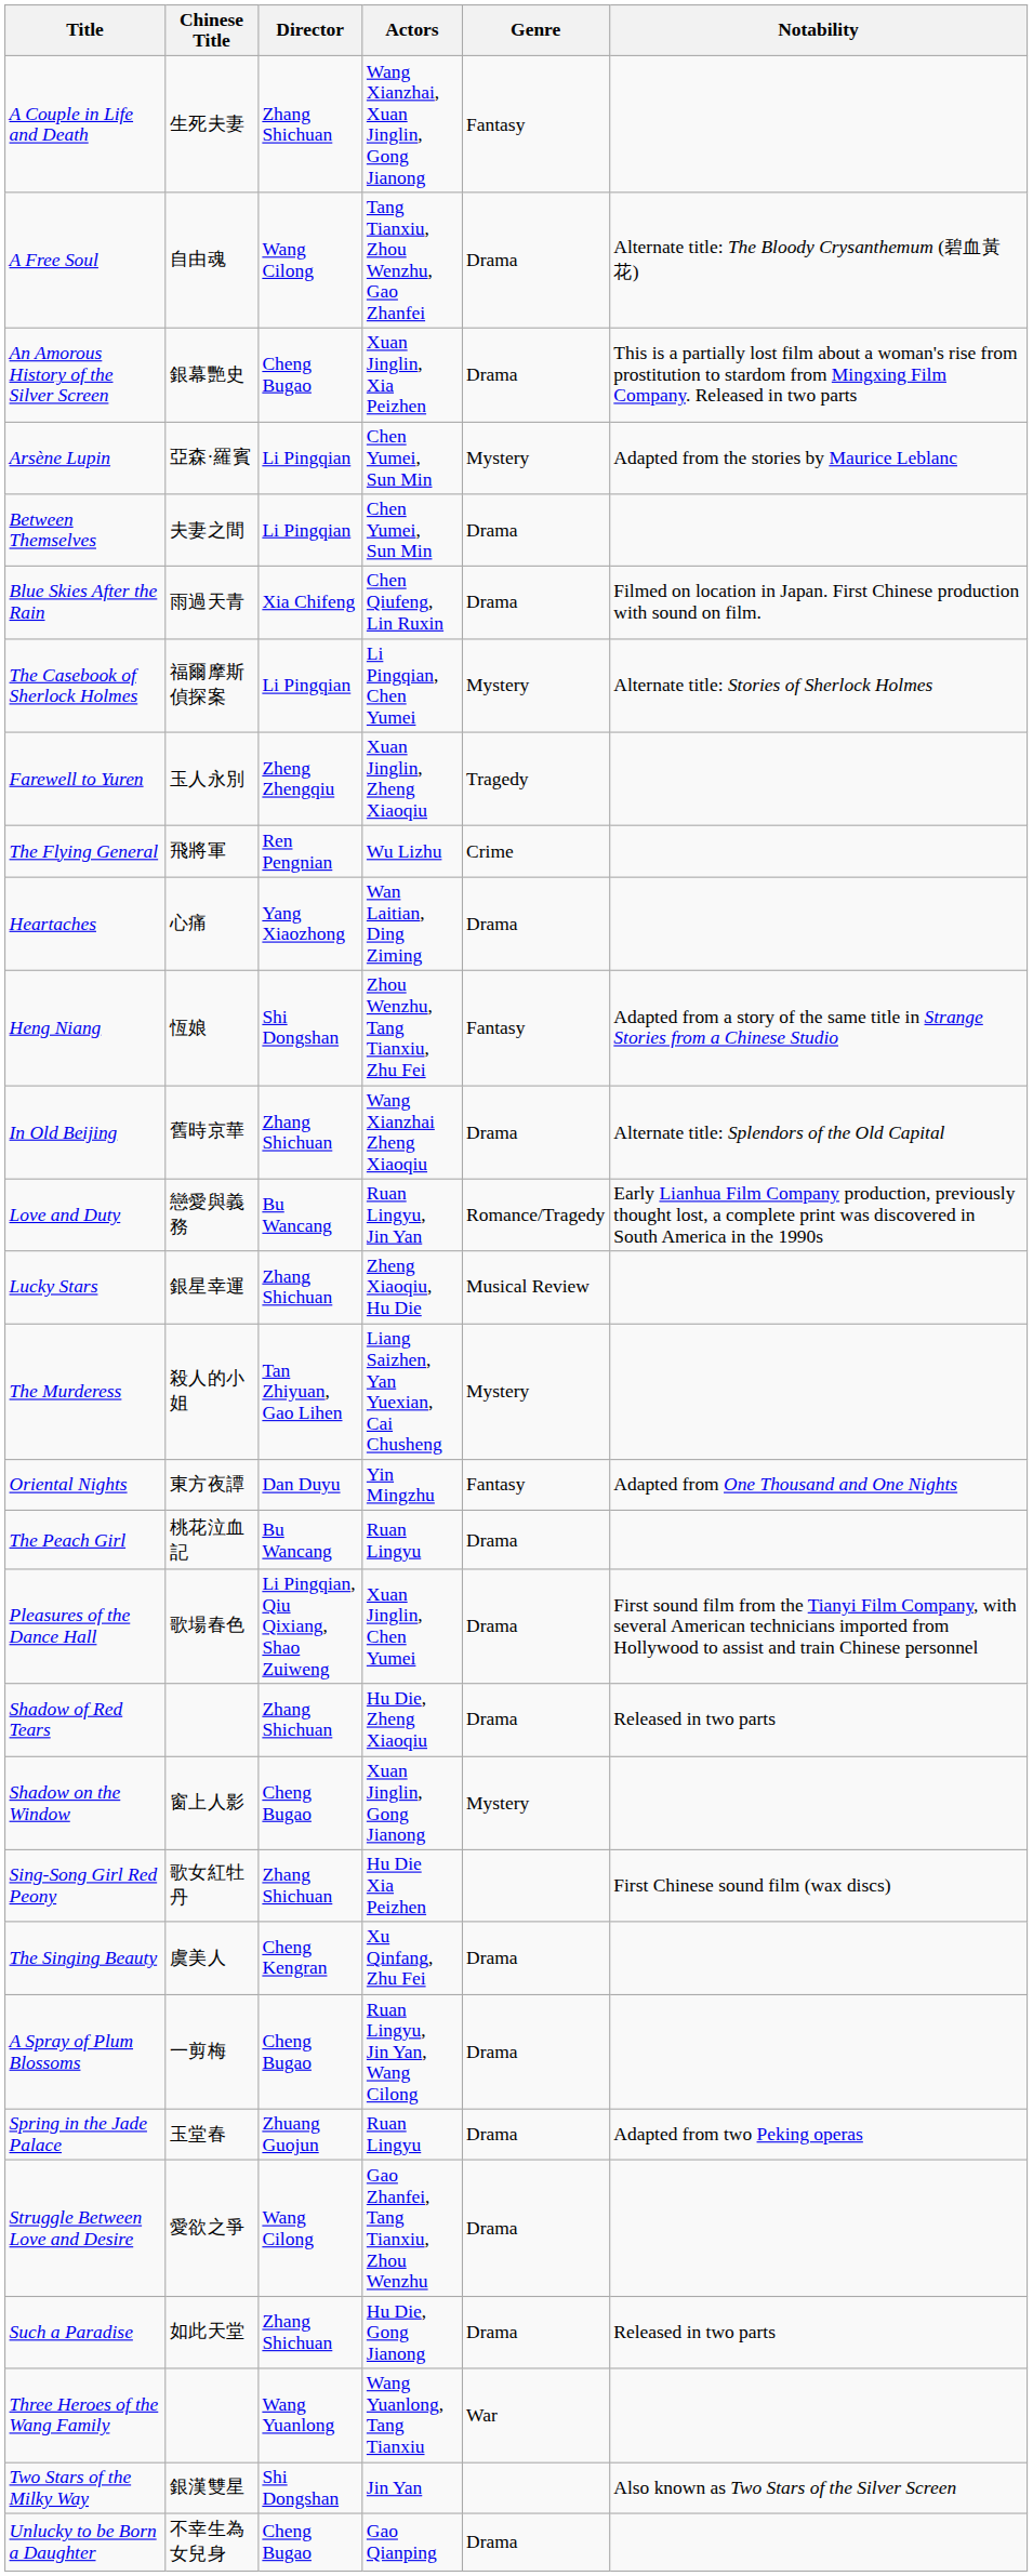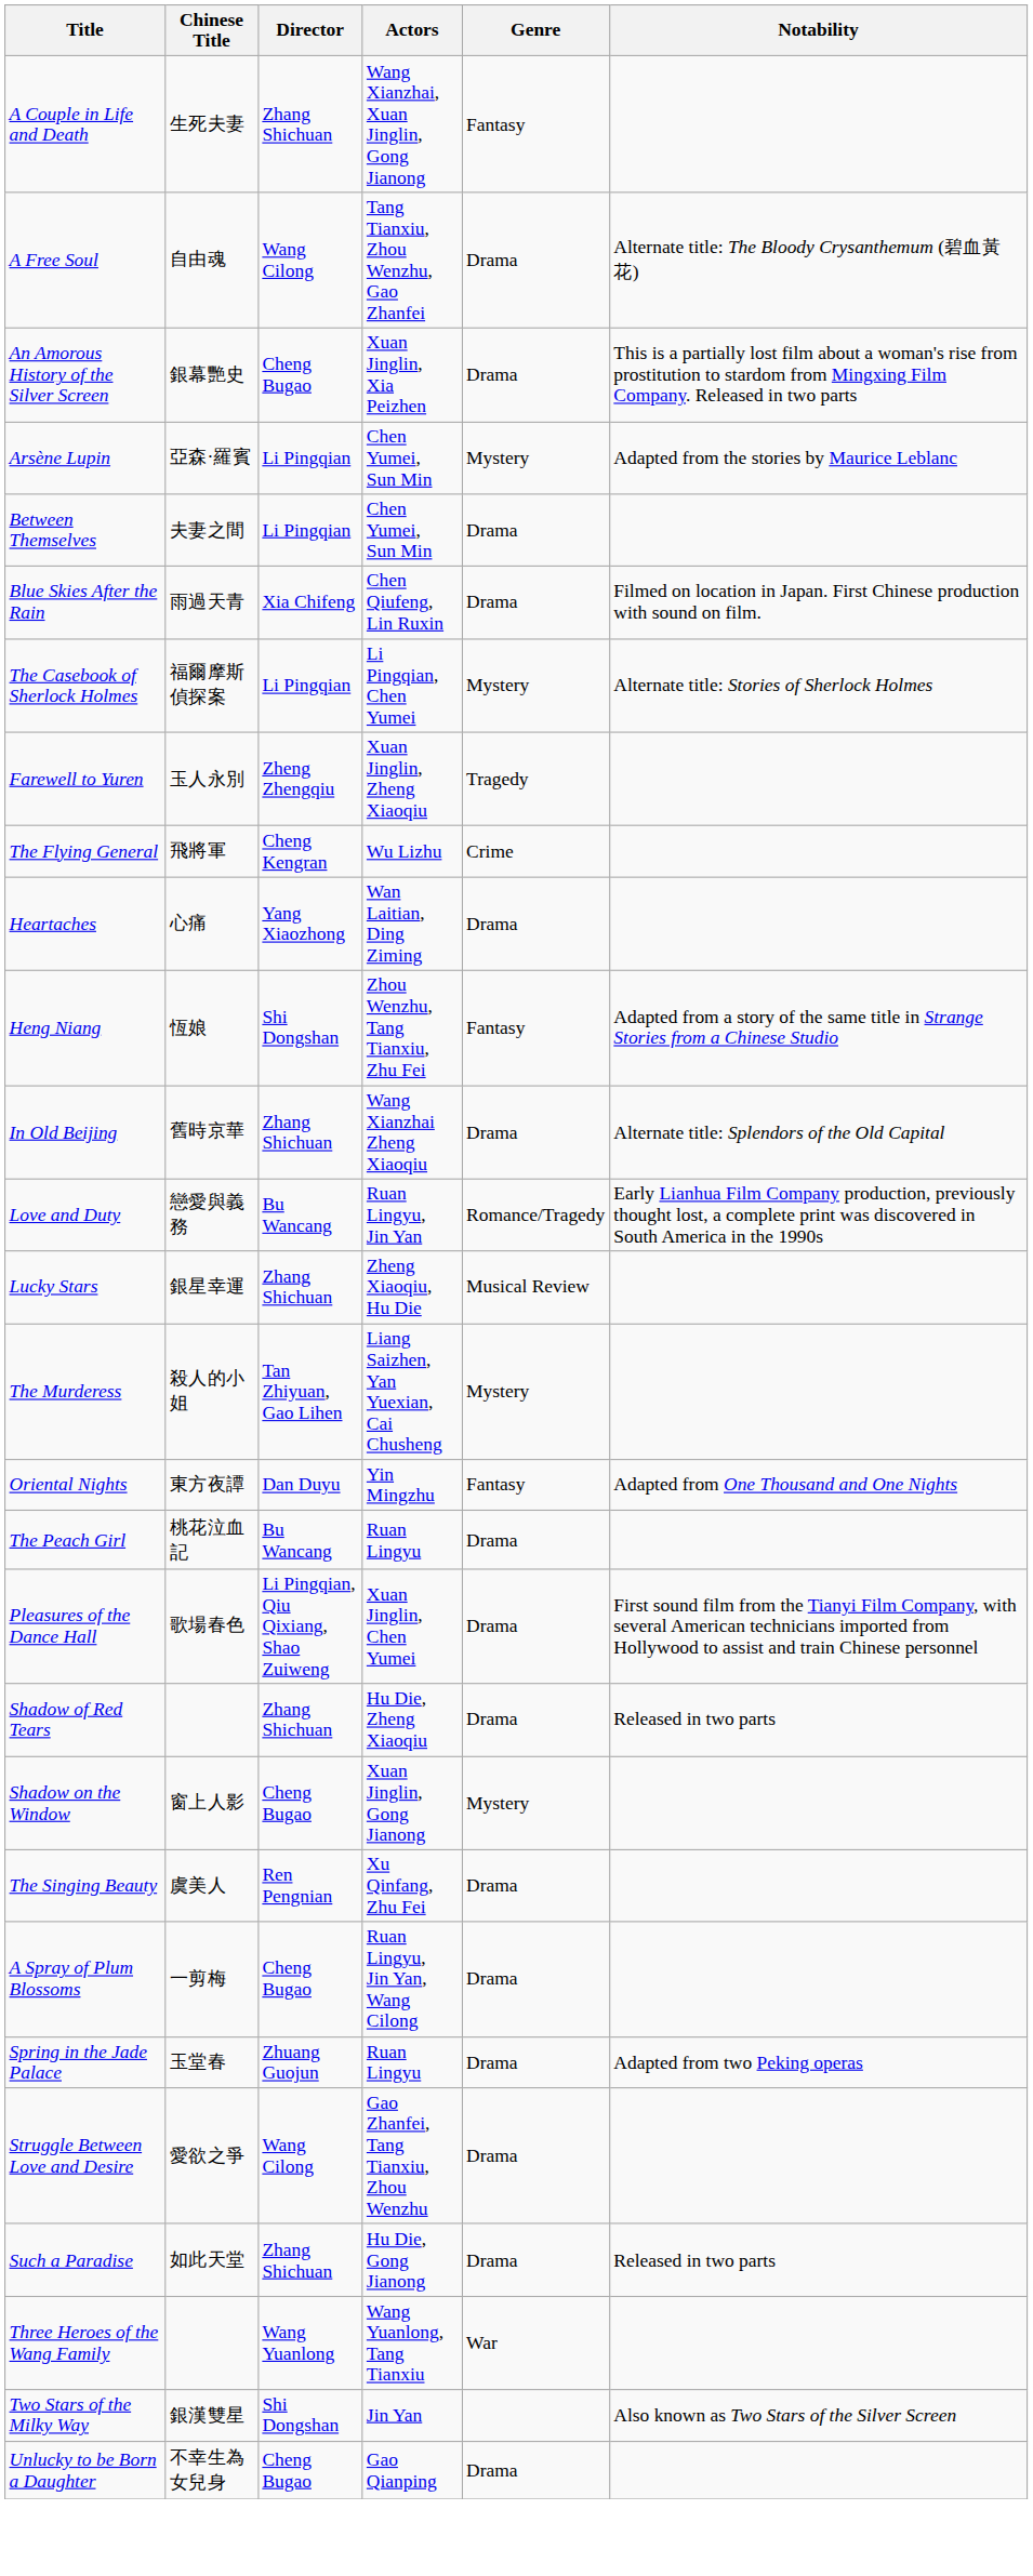The Flying General | Director: Ren Pengnian -> Cheng Kengran
- row: Sing-Song Girl Red Peony | 歌女紅牡丹 | Zhang Shichuan | Hu Die Xia Peizhen | First Chinese sound film (wax discs)
The Singing Beauty | Director: Cheng Kengran -> Ren Pengnian
